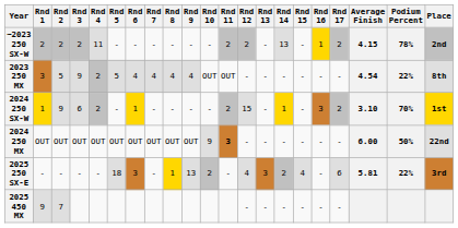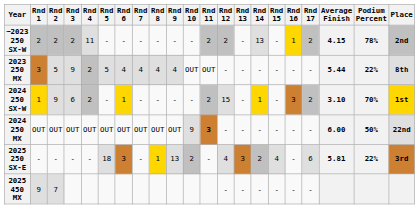2023 250 MX | Average Finish: 4.54 -> 5.44
